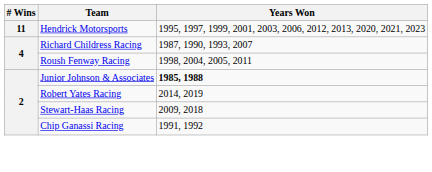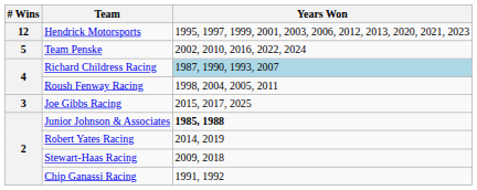Hendrick Motorsports | # Wins: 11 -> 12
+ row: 5 | Team Penske | 2002, 2010, 2016, 2022, 2024
Richard Childress Racing | Years Won: no background -> lightblue background
+ row: 3 | Joe Gibbs Racing | 2015, 2017, 2025
